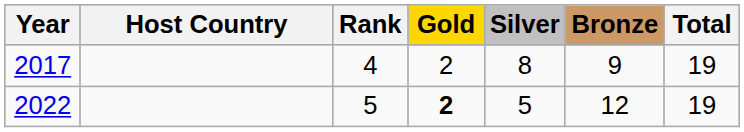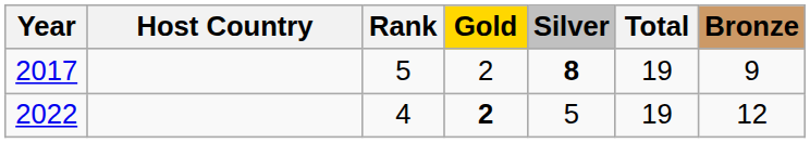columns swapped: Bronze <-> Total
2017 | Rank: 4 -> 5
2017 | Silver: normal -> bold
2022 | Rank: 5 -> 4
